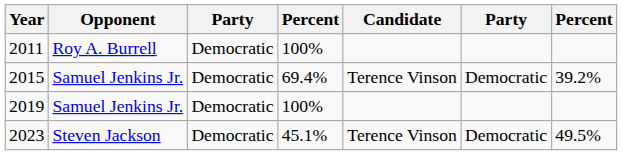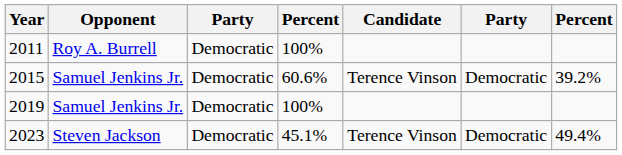2015 | column 4: 69.4% -> 60.6%
2023 | column 7: 49.5% -> 49.4%
